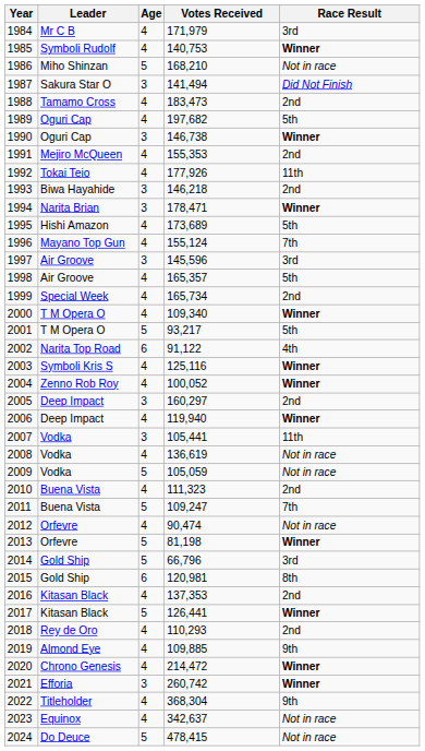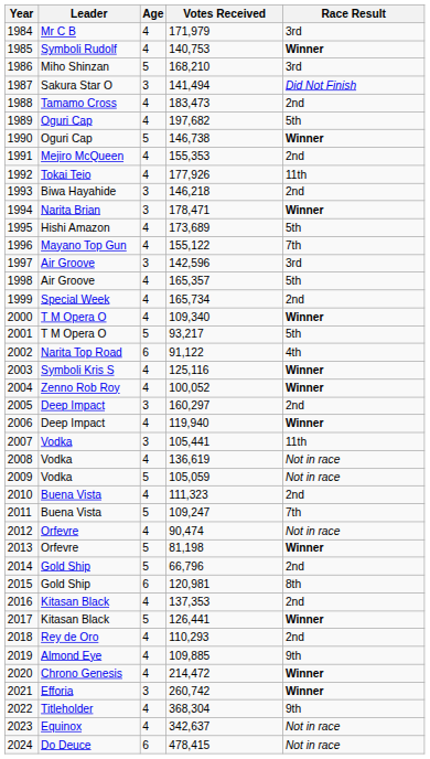1986 | Race Result: Not in race -> 3rd
1990 | Age: 3 -> 5
1996 | Votes Received: 155,124 -> 155,122
1997 | Votes Received: 145,596 -> 142,596
2014 | Race Result: 3rd -> 2nd
2024 | Age: 5 -> 6
